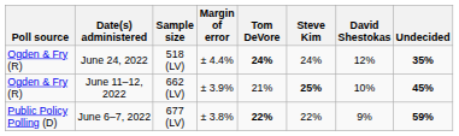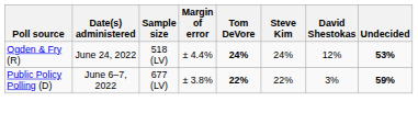June 24, 2022 | Undecided: 35% -> 53%
- row: Ogden & Fry (R) | June 11–12, 2022 | 662 (LV) | ± 3.9% | 21% | 25% | 10% | 45%
June 6–7, 2022 | David Shestokas: 9% -> 3%
